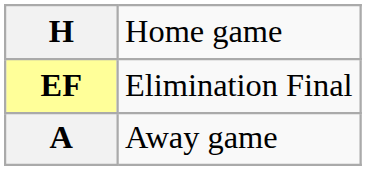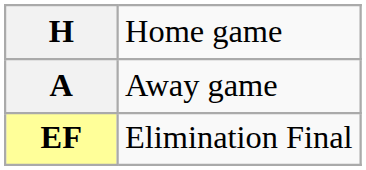rows swapped: A <-> EF
